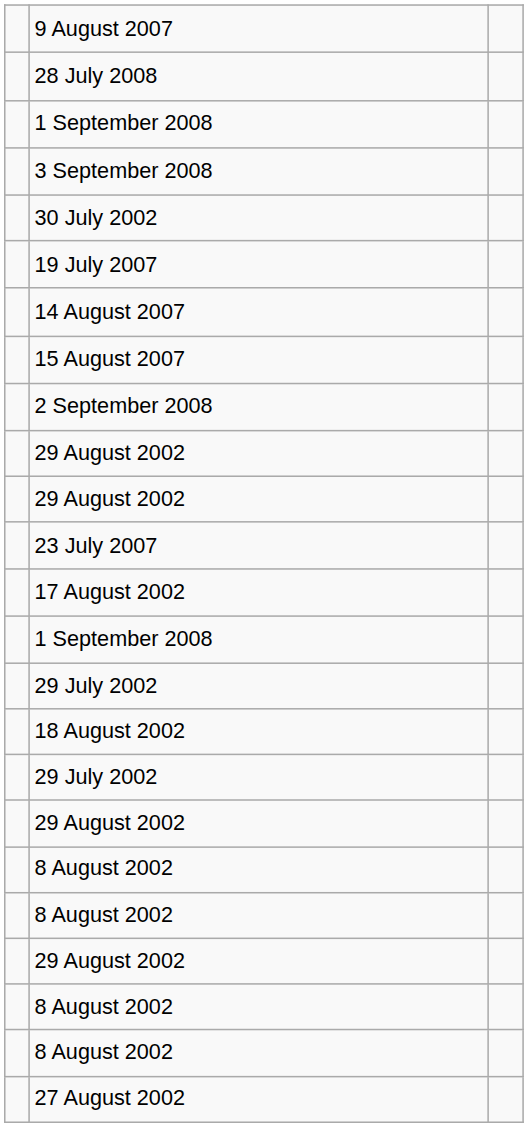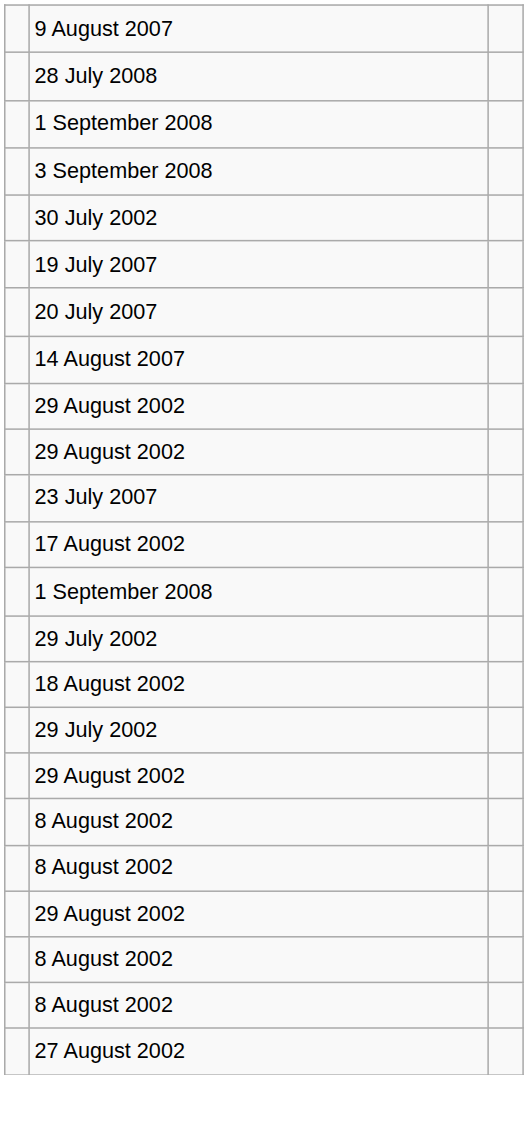+ row: 20 July 2007
- row: 15 August 2007
- row: 2 September 2008
